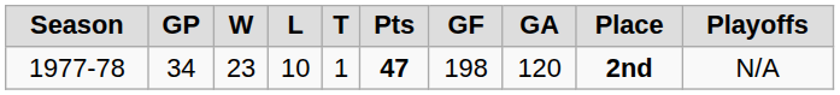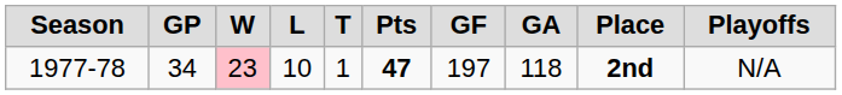1977-78 | column 3: no background -> pink background
1977-78 | column 7: 198 -> 197
1977-78 | column 8: 120 -> 118
